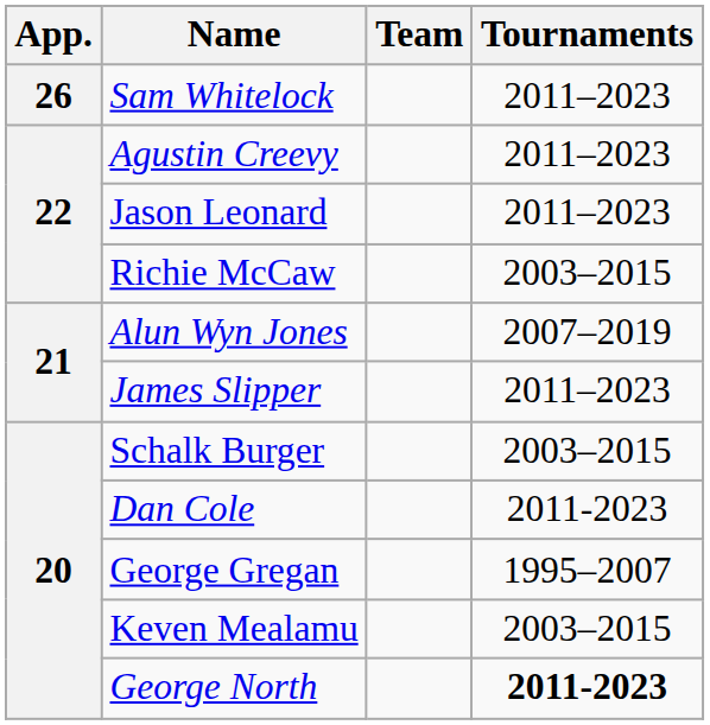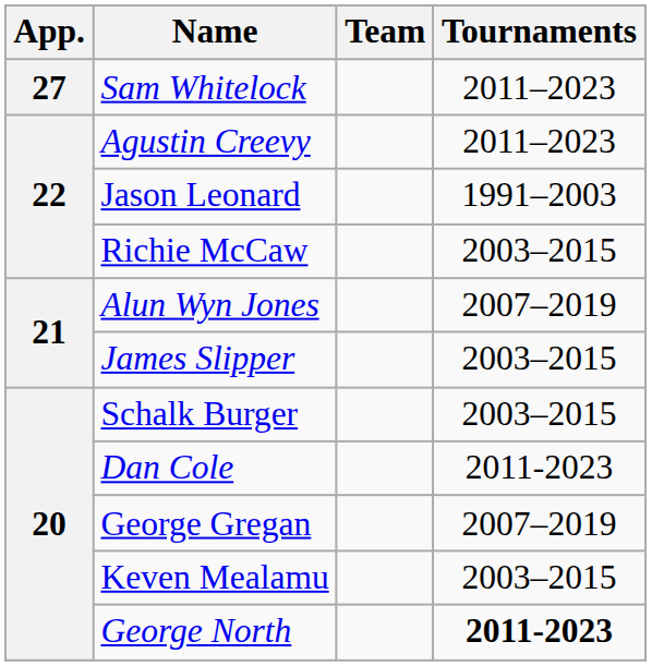Sam Whitelock | App.: 26 -> 27
Jason Leonard | Tournaments: 2011–2023 -> 1991–2003
James Slipper | Tournaments: 2011–2023 -> 2003–2015
George Gregan | Tournaments: 1995–2007 -> 2007–2019
